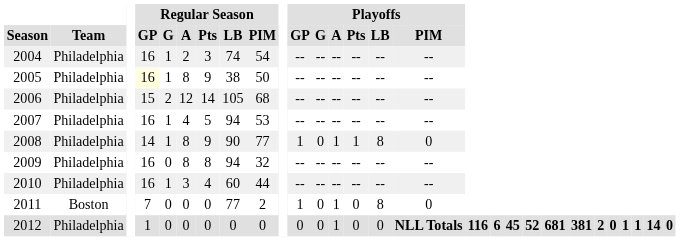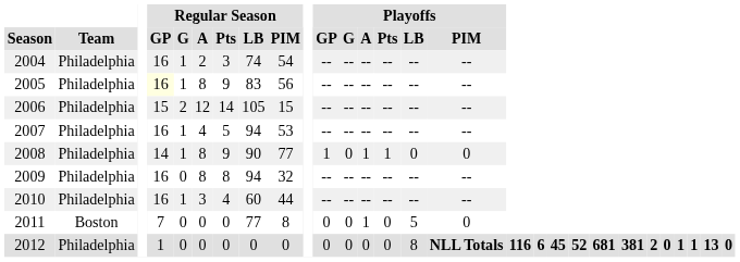2005 | Regular Season / LB: 38 -> 83
2005 | Regular Season / PIM: 50 -> 56
2006 | Regular Season / PIM: 68 -> 15
2008 | Playoffs / LB: 8 -> 0
2011 | Regular Season / PIM: 2 -> 8
2011 | Playoffs / GP: 1 -> 0
2011 | Playoffs / LB: 8 -> 5
2012 | Playoffs / A: 1 -> 0
2012 | Playoffs / LB: 0 -> 8
2012 | column 28: 14 -> 13
